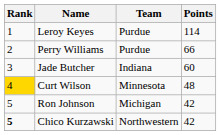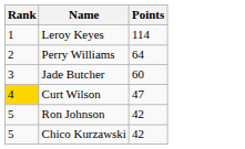- column: Team | Purdue | Purdue | Indiana | Minnesota | Michigan | Northwestern
Perry Williams | Points: 66 -> 64
Curt Wilson | Points: 48 -> 47
Chico Kurzawski | Rank: bold -> normal
